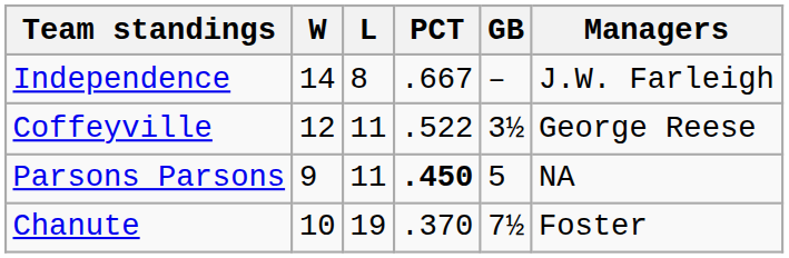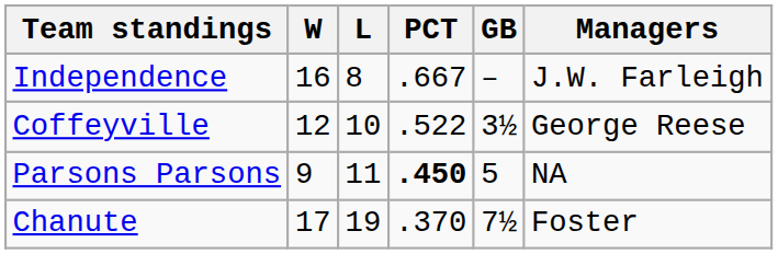Independence | W: 14 -> 16
Coffeyville | L: 11 -> 10
Chanute | W: 10 -> 17
